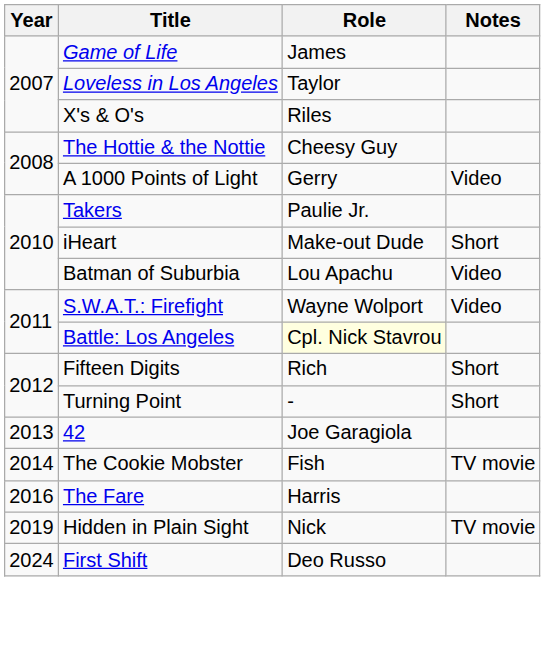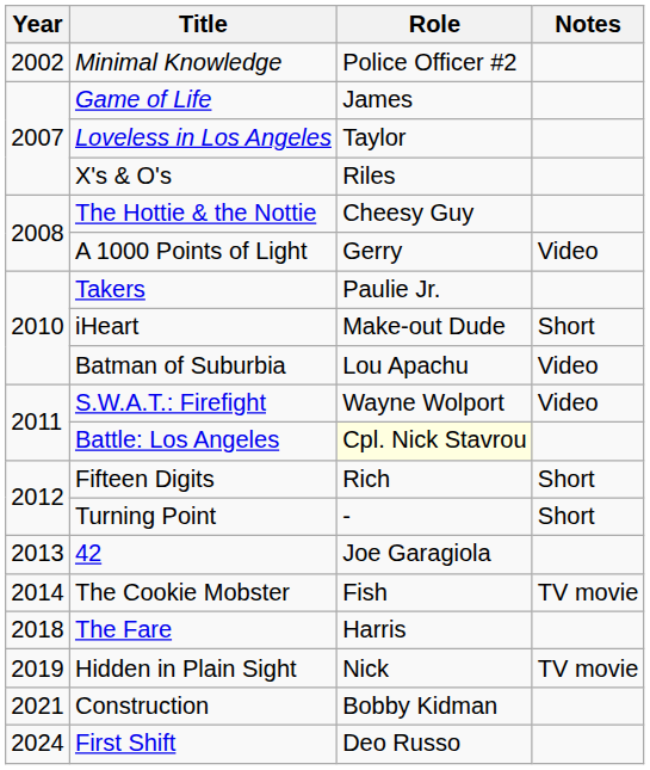+ row: 2002 | Minimal Knowledge | Police Officer #2
The Fare | Year: 2016 -> 2018
+ row: 2021 | Construction | Bobby Kidman
